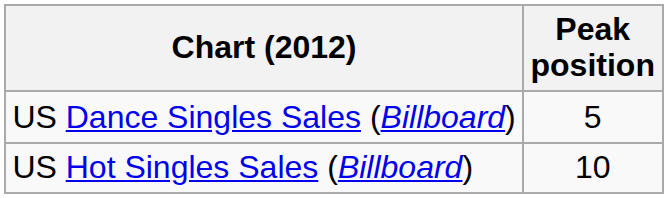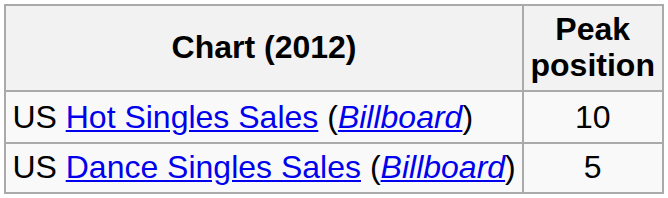rows swapped: US Hot Singles Sales (Billboard) <-> US Dance Singles Sales (Billboard)
